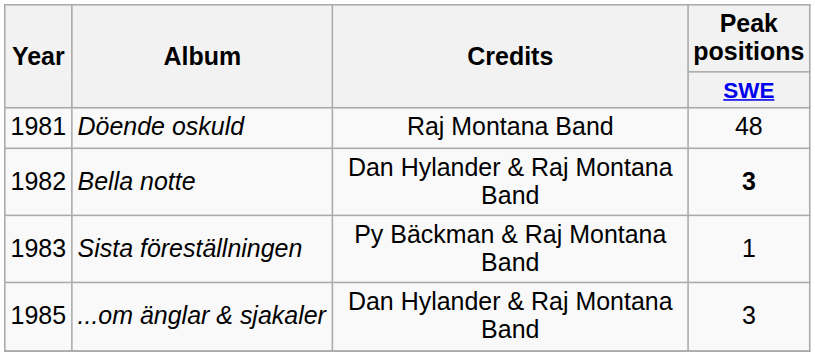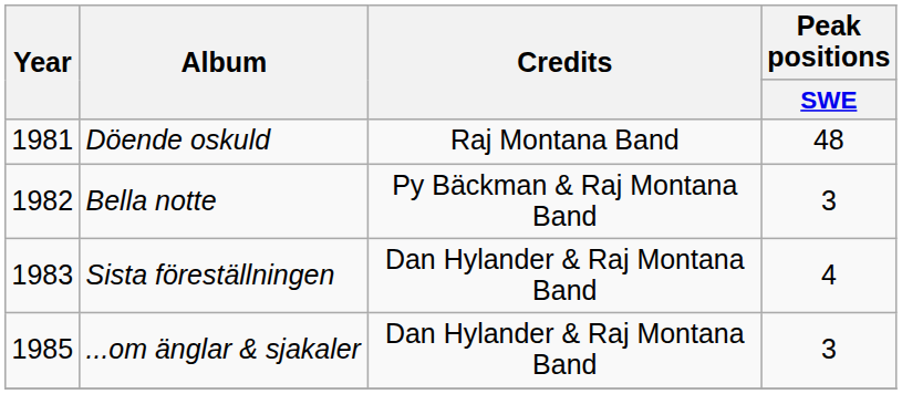Bella notte | Credits: Dan Hylander & Raj Montana Band -> Py Bäckman & Raj Montana Band
Bella notte | Peak positions / SWE: bold -> normal
Sista föreställningen | Credits: Py Bäckman & Raj Montana Band -> Dan Hylander & Raj Montana Band
Sista föreställningen | Peak positions / SWE: 1 -> 4
